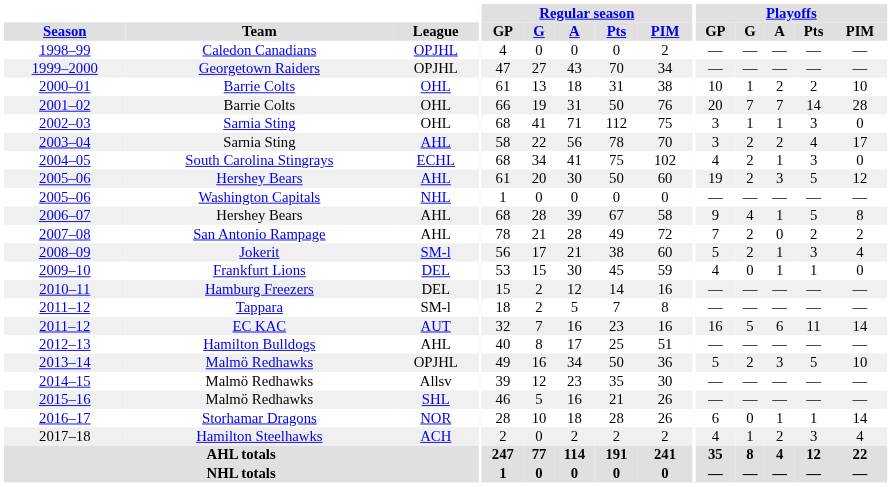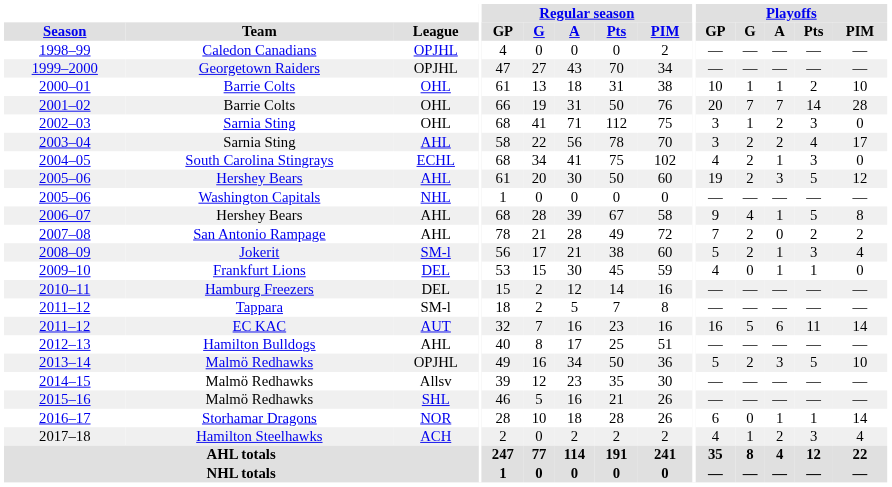2000–01 | Playoffs / A: 2 -> 1
2002–03 | Playoffs / A: 1 -> 2
